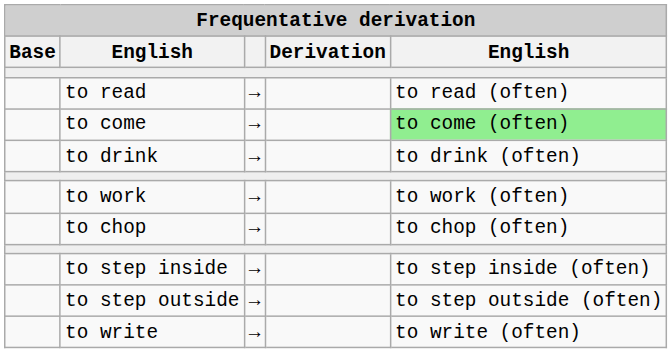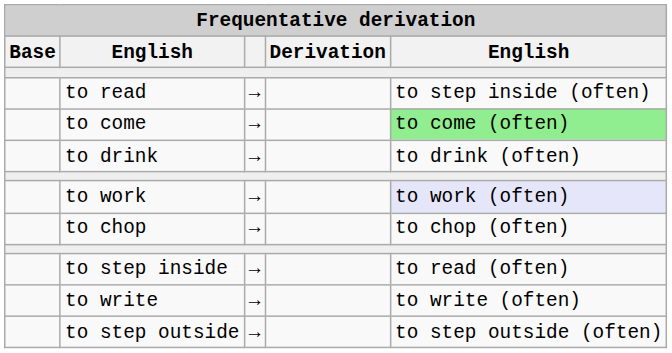to read | column 5: to read (often) -> to step inside (often)
to work | column 5: no background -> lavender background
to step inside | column 5: to step inside (often) -> to read (often)
rows swapped: to step outside <-> to write
